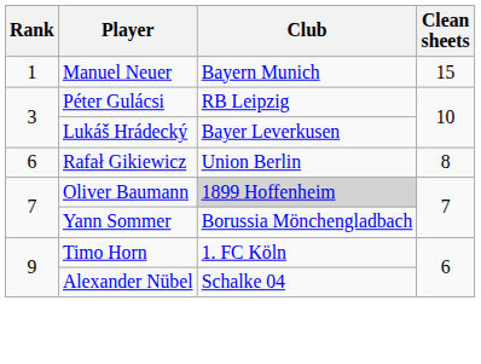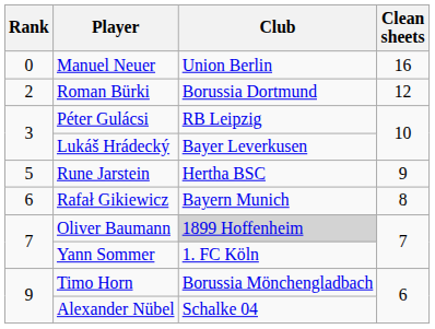Manuel Neuer | Rank: 1 -> 0
Manuel Neuer | Club: Bayern Munich -> Union Berlin
Manuel Neuer | Clean sheets: 15 -> 16
+ row: 2 | Roman Bürki | Borussia Dortmund | 12
+ row: 5 | Rune Jarstein | Hertha BSC | 9
Rafał Gikiewicz | Club: Union Berlin -> Bayern Munich
Yann Sommer | Club: Borussia Mönchengladbach -> 1. FC Köln
Timo Horn | Club: 1. FC Köln -> Borussia Mönchengladbach
